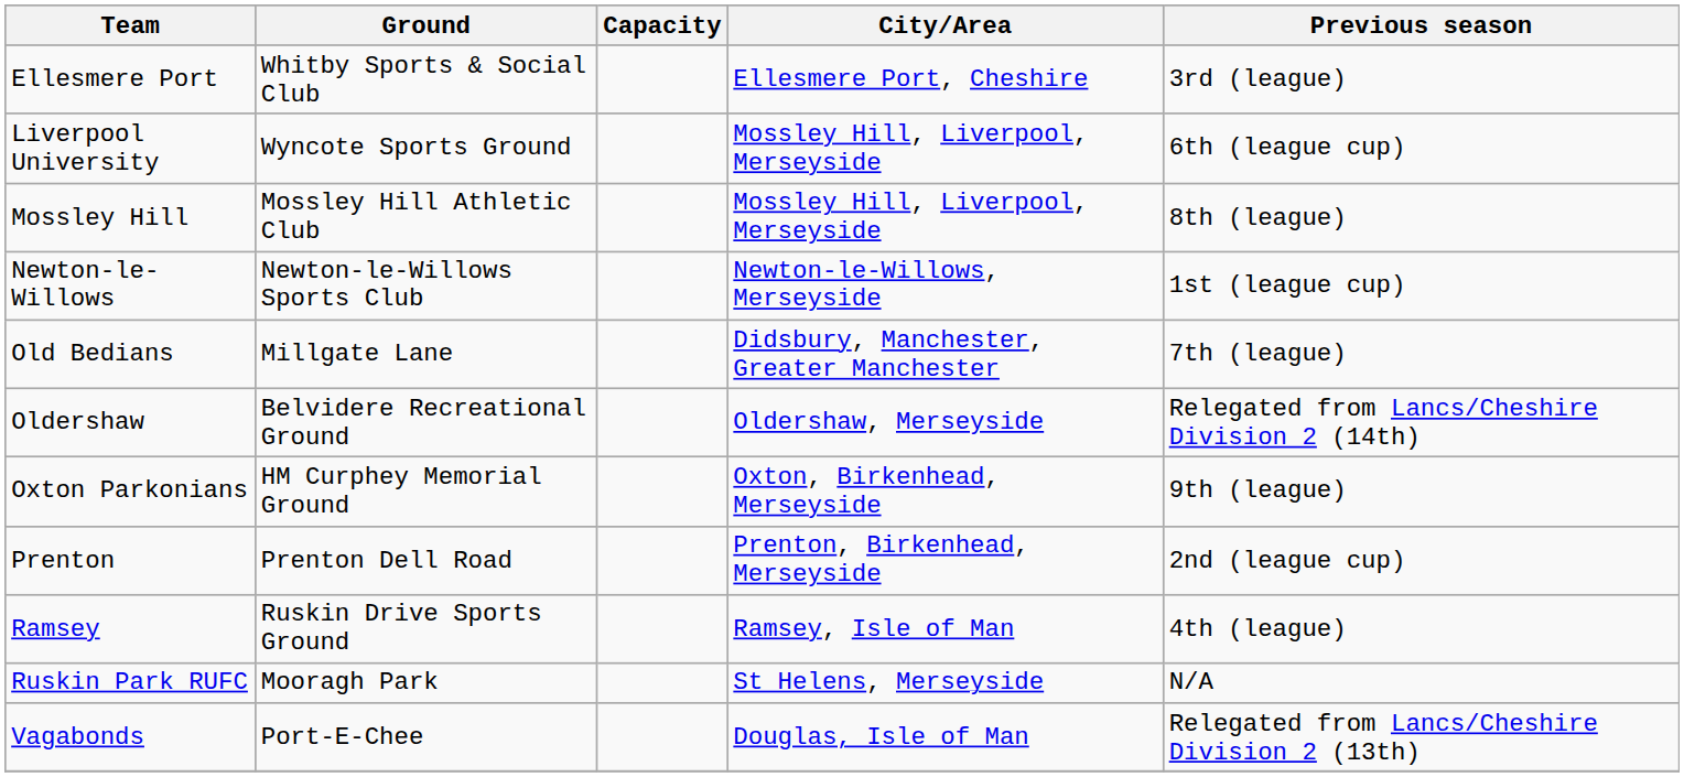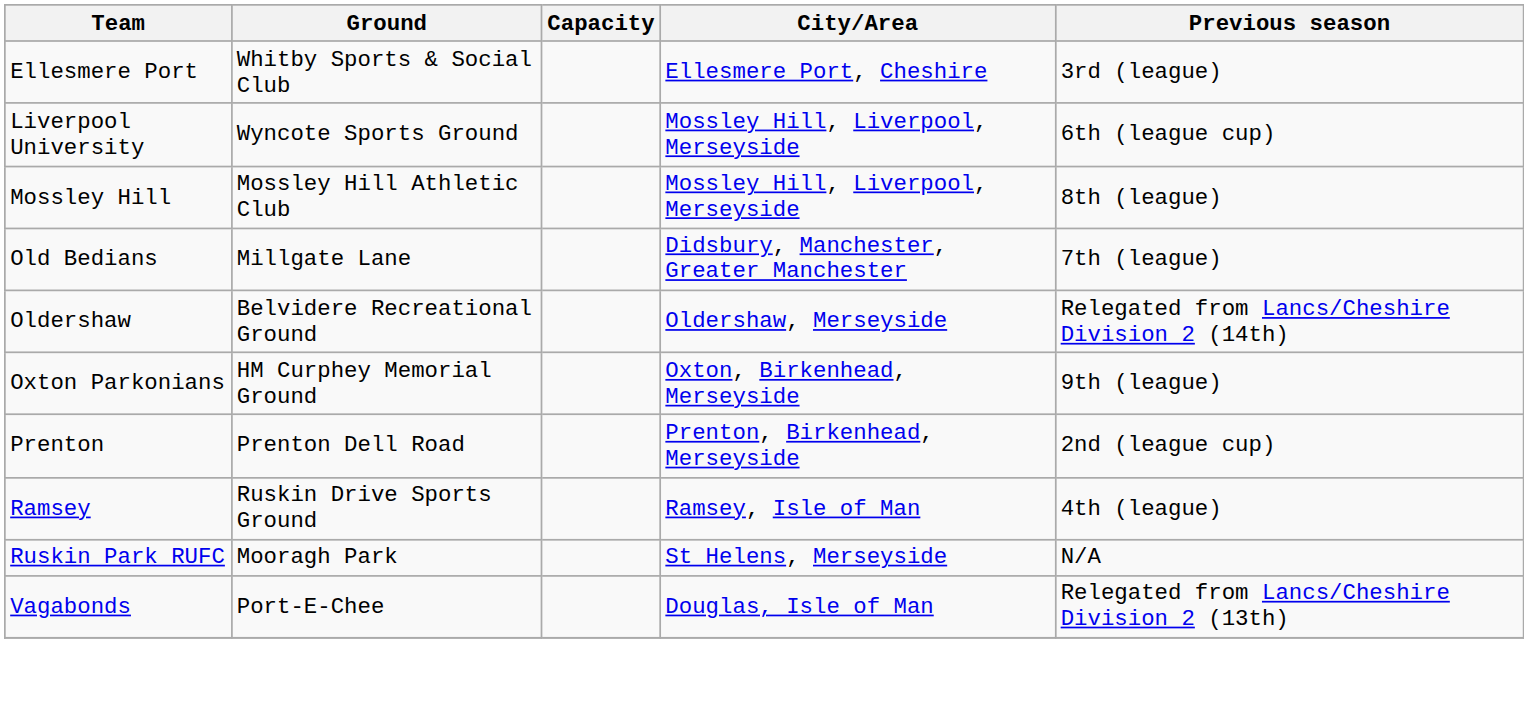- row: Newton-le-Willows | Newton-le-Willows Sports Club | Newton-le-Willows, Merseyside | 1st (league cup)
